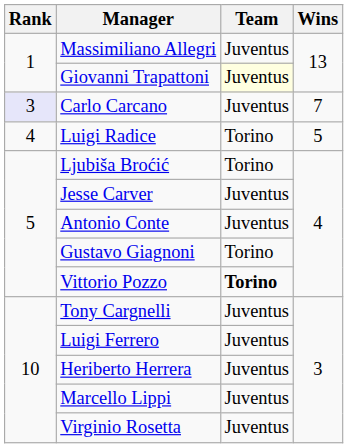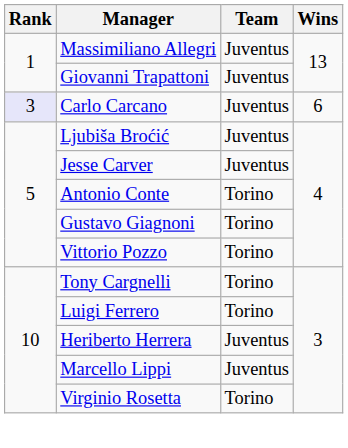Giovanni Trapattoni | Team: lightyellow background -> no background
Carlo Carcano | Wins: 7 -> 6
- row: 4 | Luigi Radice | Torino | 5
Ljubiša Broćić | Team: Torino -> Juventus
Antonio Conte | Team: Juventus -> Torino
Vittorio Pozzo | Team: bold -> normal
Tony Cargnelli | Team: Juventus -> Torino
Luigi Ferrero | Team: Juventus -> Torino
Virginio Rosetta | Team: Juventus -> Torino
